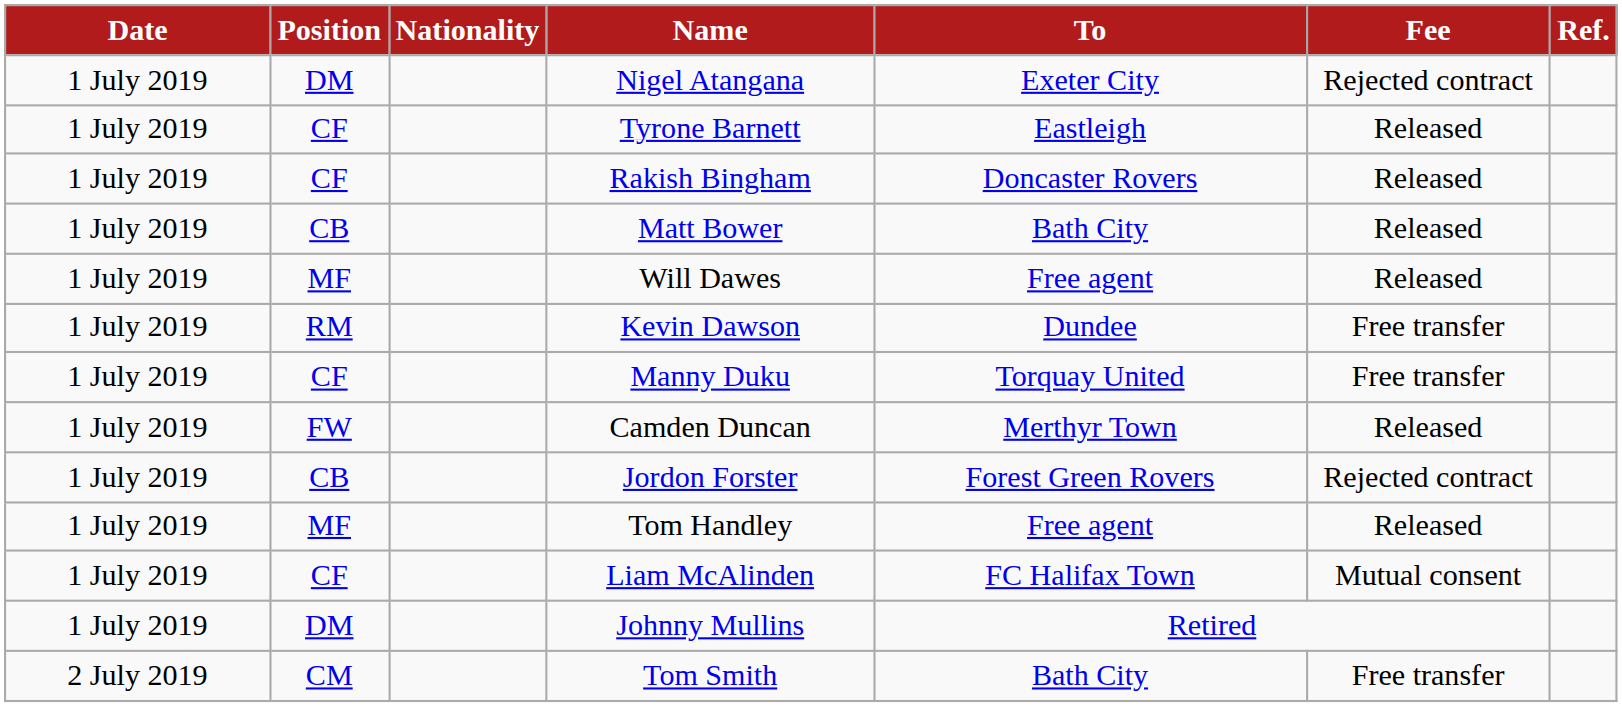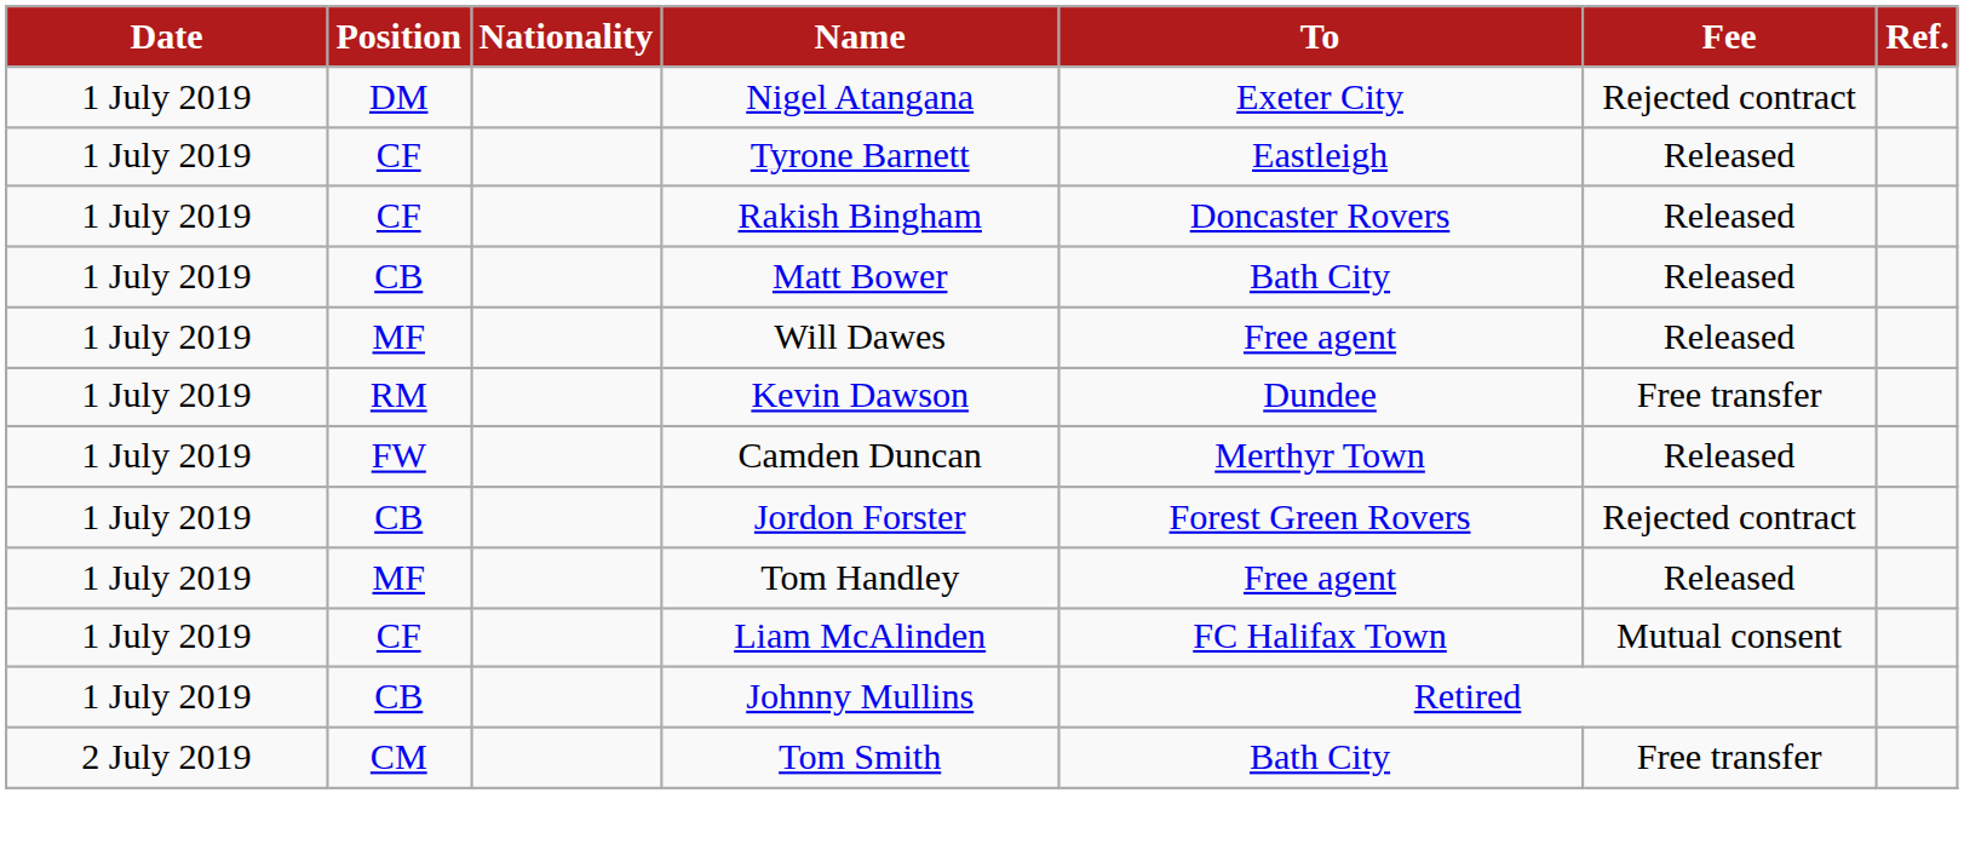- row: 1 July 2019 | CF | Manny Duku | Torquay United | Free transfer
Johnny Mullins | Position: DM -> CB
